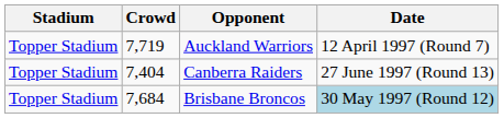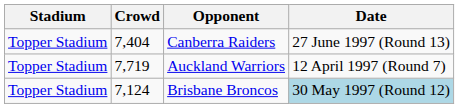rows swapped: Auckland Warriors <-> Canberra Raiders
Brisbane Broncos | Crowd: 7,684 -> 7,124
